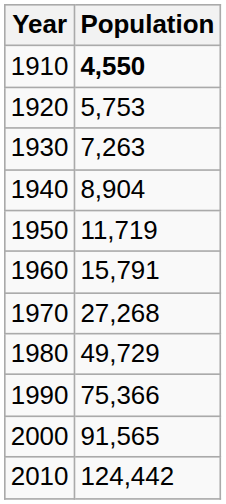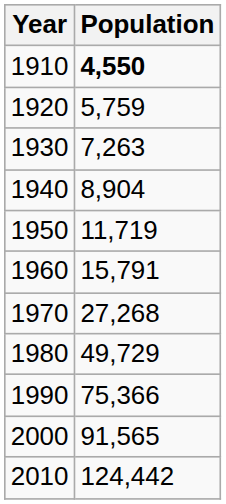1920 | Population: 5,753 -> 5,759
